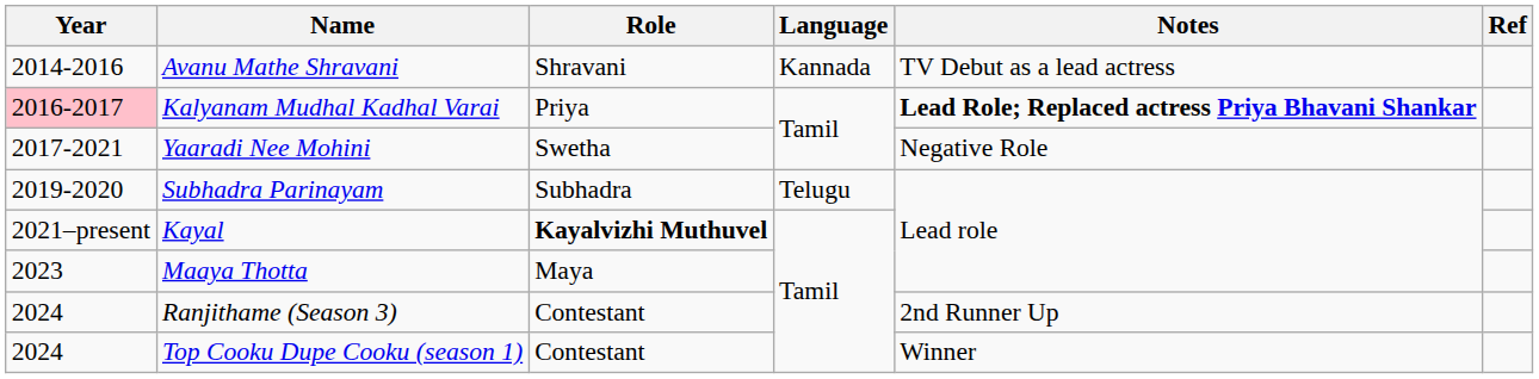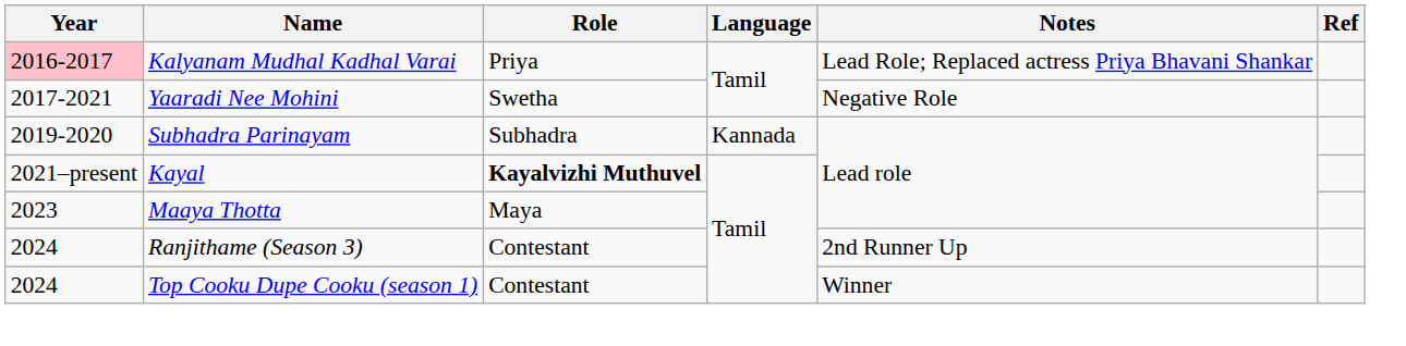- row: 2014-2016 | Avanu Mathe Shravani | Shravani | Kannada | TV Debut as a lead actress
Kalyanam Mudhal Kadhal Varai | Notes: bold -> normal
Subhadra Parinayam | Language: Telugu -> Kannada
